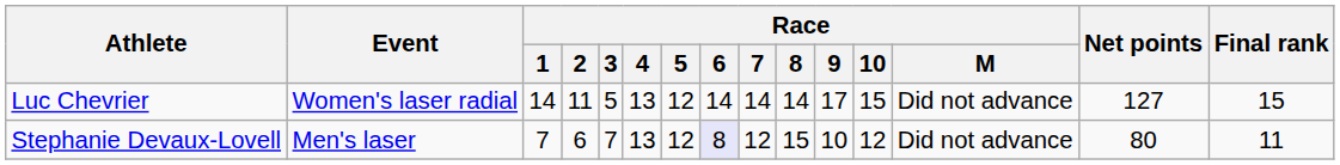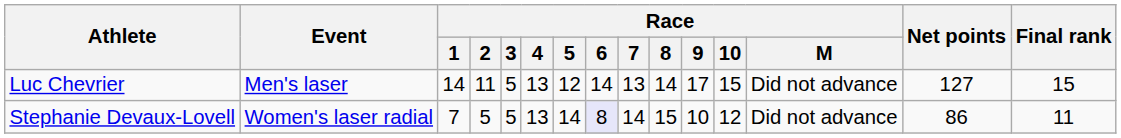Luc Chevrier | Event: Women's laser radial -> Men's laser
Luc Chevrier | Race / 7: 14 -> 13
Stephanie Devaux-Lovell | Event: Men's laser -> Women's laser radial
Stephanie Devaux-Lovell | Race / 2: 6 -> 5
Stephanie Devaux-Lovell | Race / 3: 7 -> 5
Stephanie Devaux-Lovell | Race / 5: 12 -> 14
Stephanie Devaux-Lovell | Race / 7: 12 -> 14
Stephanie Devaux-Lovell | Net points: 80 -> 86
